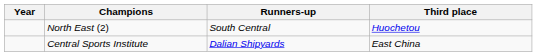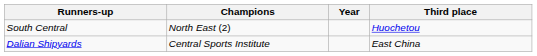columns swapped: Year <-> Runners-up
